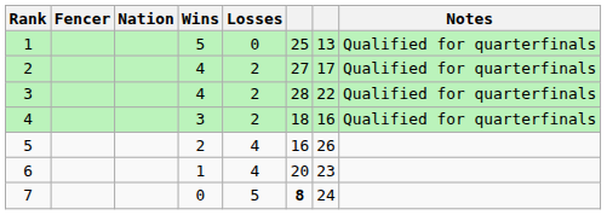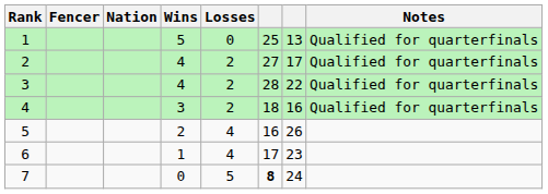6 | column 6: 20 -> 17
